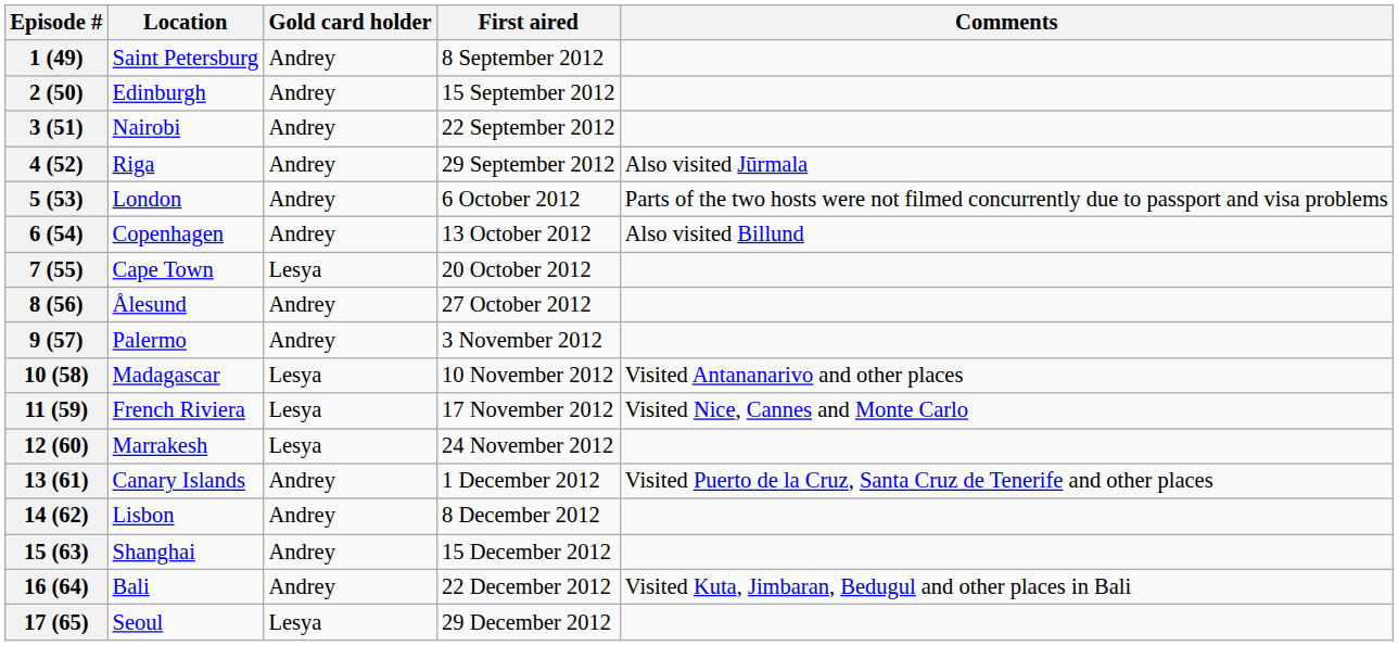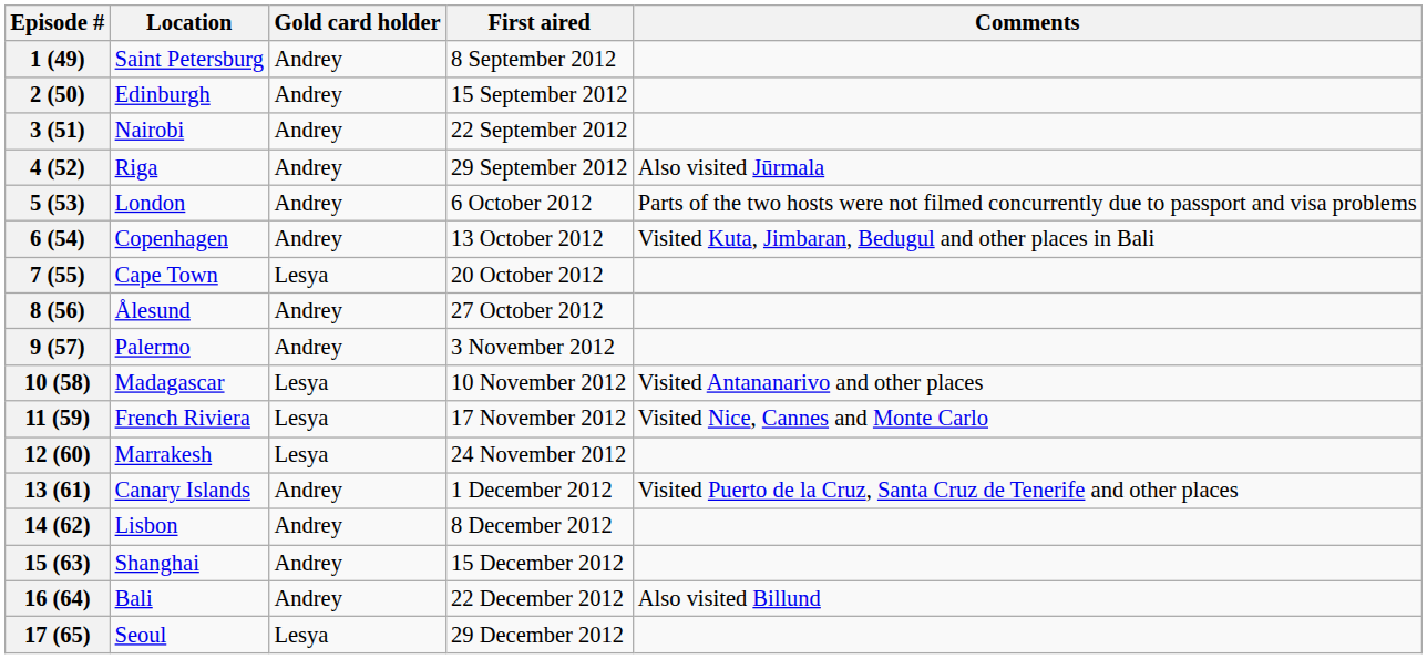6 (54) | Comments: Also visited Billund -> Visited Kuta, Jimbaran, Bedugul and other places in Bali
16 (64) | Comments: Visited Kuta, Jimbaran, Bedugul and other places in Bali -> Also visited Billund
